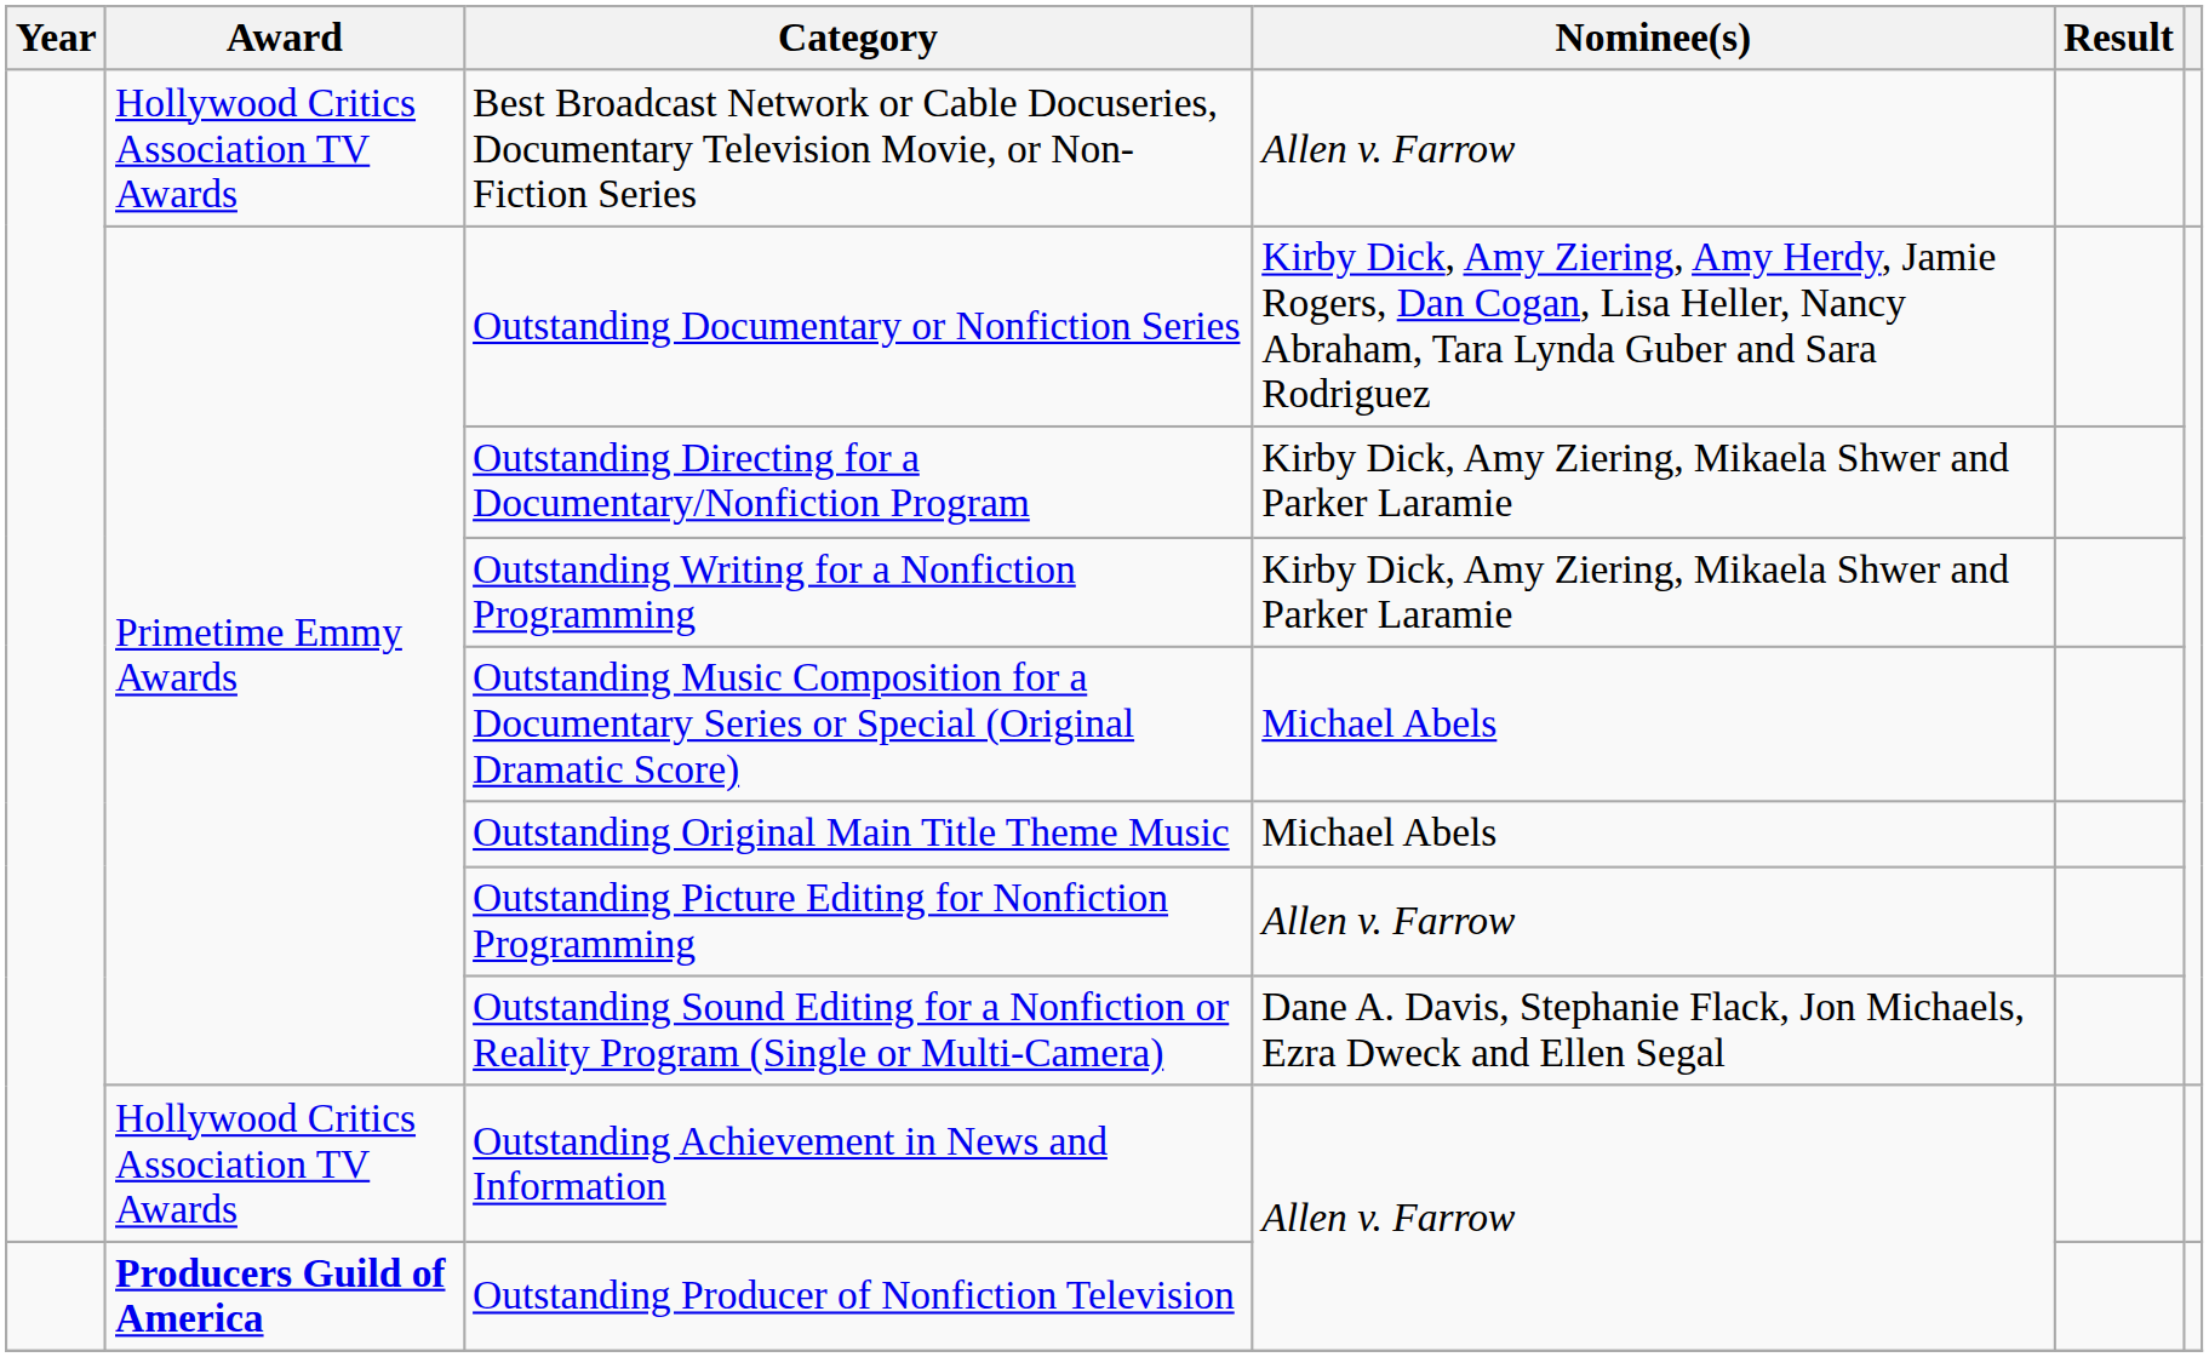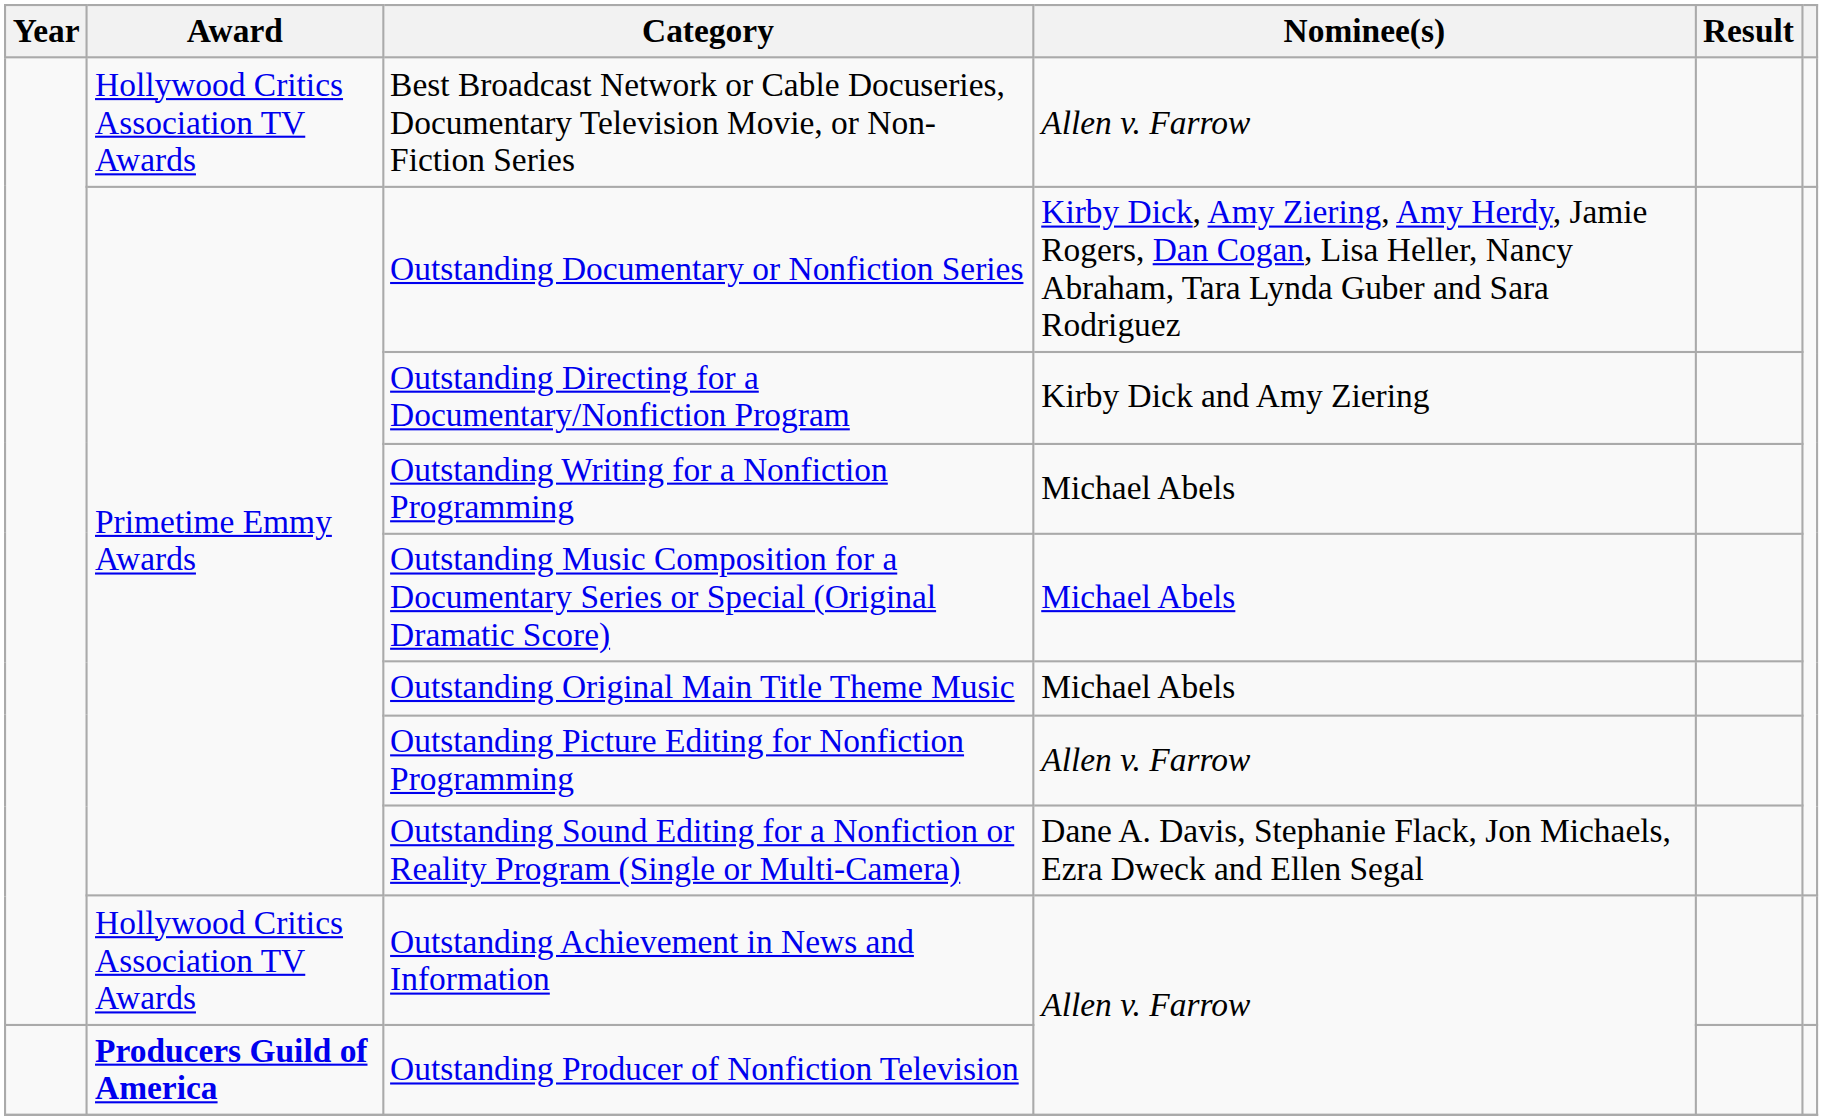Outstanding Directing for a Documentary/Nonfiction Program | Nominee(s): Kirby Dick, Amy Ziering, Mikaela Shwer and Parker Laramie -> Kirby Dick and Amy Ziering
Outstanding Writing for a Nonfiction Programming | Nominee(s): Kirby Dick, Amy Ziering, Mikaela Shwer and Parker Laramie -> Michael Abels
